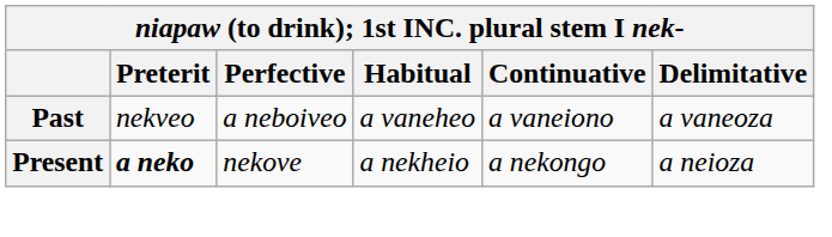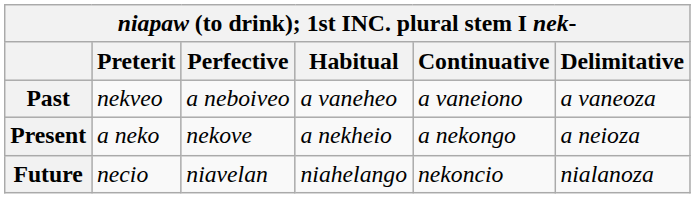Present | Preterit: bold -> normal
+ row: Future | necio | niavelan | niahelango | nekoncio | nialanoza
